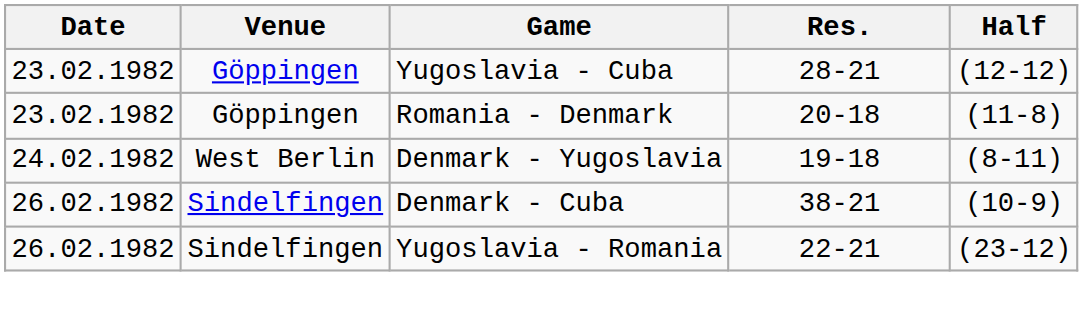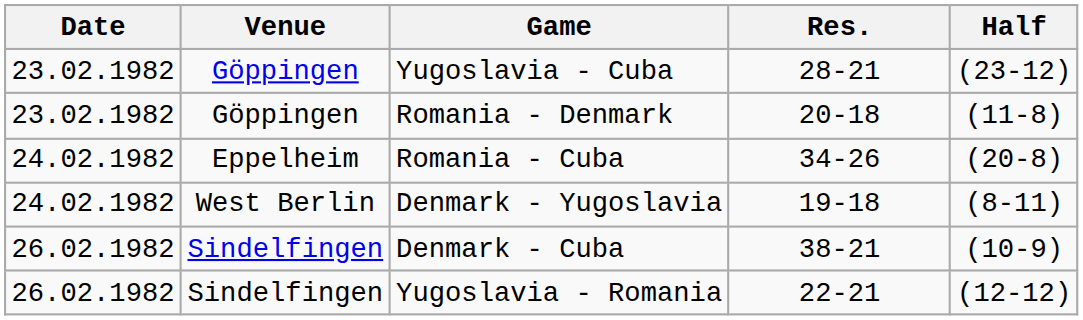Yugoslavia - Cuba | Half: (12-12) -> (23-12)
+ row: 24.02.1982 | Eppelheim | Romania - Cuba | 34-26 | (20-8)
Yugoslavia - Romania | Half: (23-12) -> (12-12)
